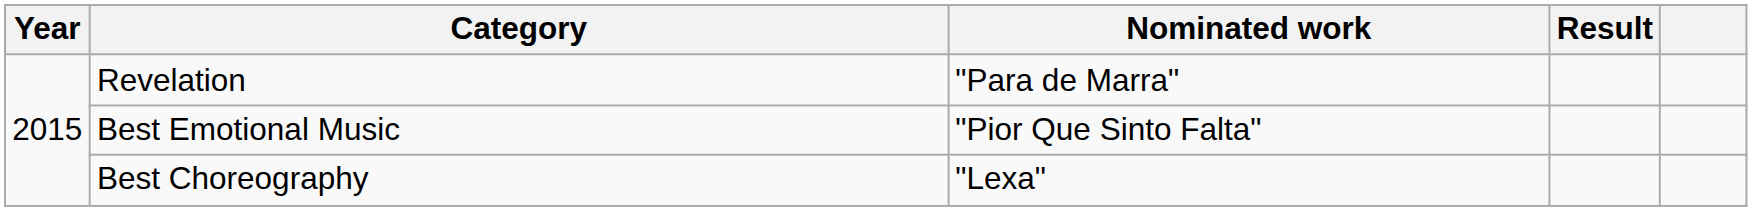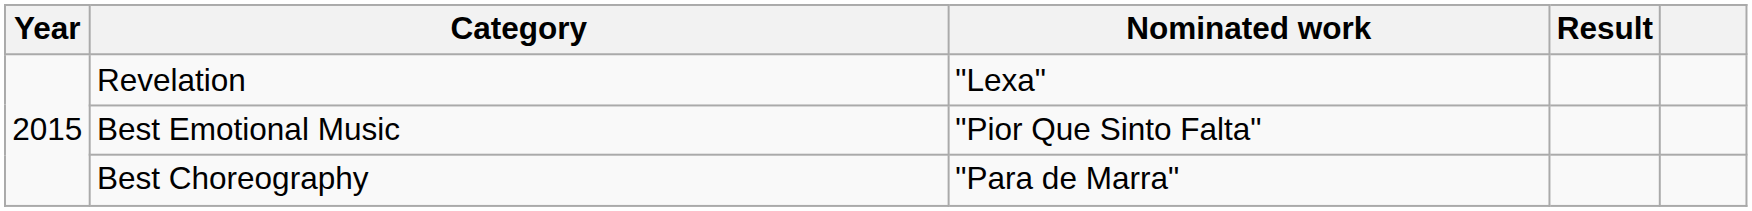Revelation | Nominated work: "Para de Marra" -> "Lexa"
Best Choreography | Nominated work: "Lexa" -> "Para de Marra"
